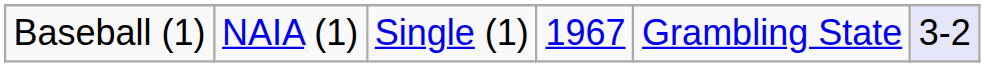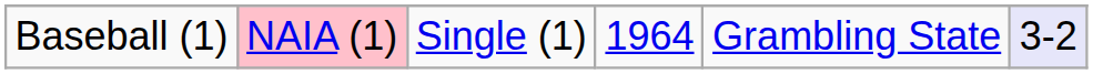Baseball (1) | column 2: no background -> pink background
Baseball (1) | column 4: 1967 -> 1964
